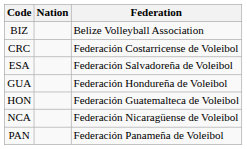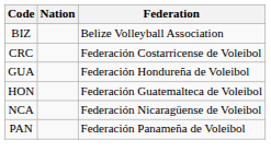- row: ESA | Federación Salvadoreña de Voleibol
